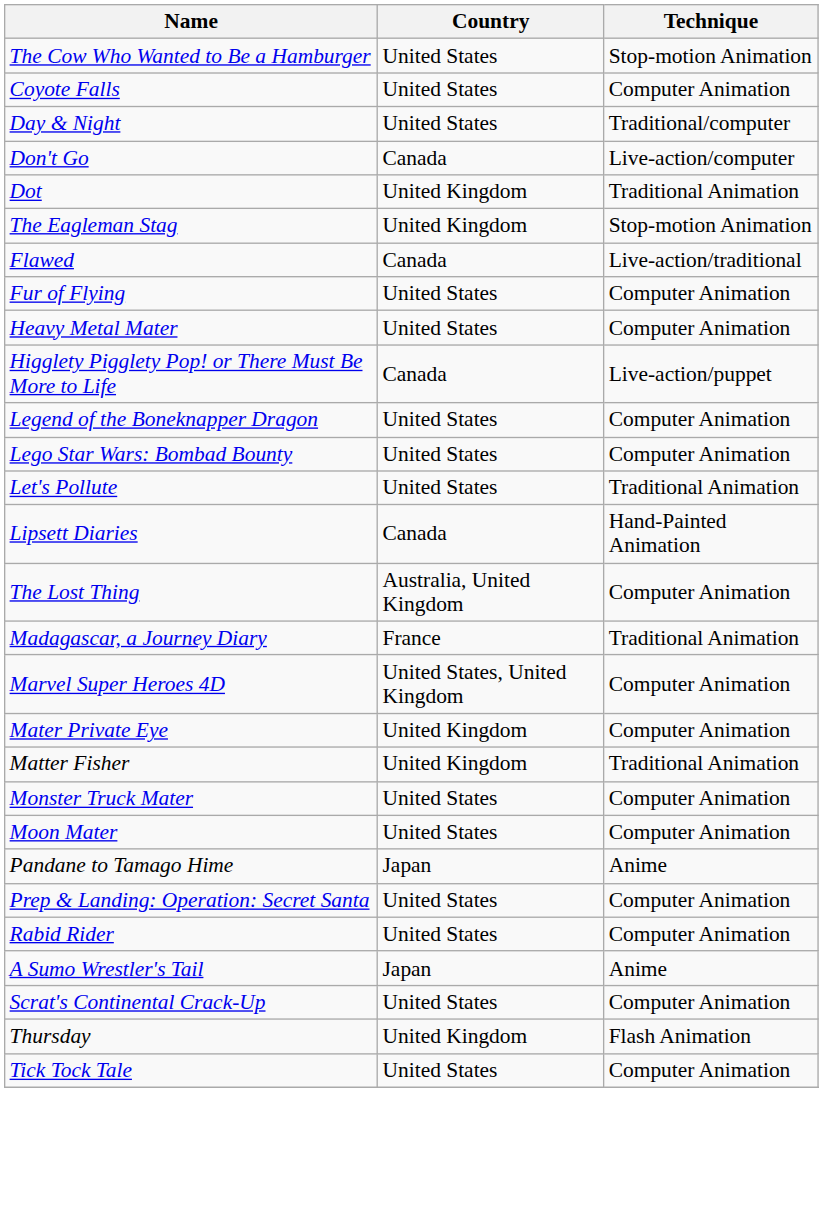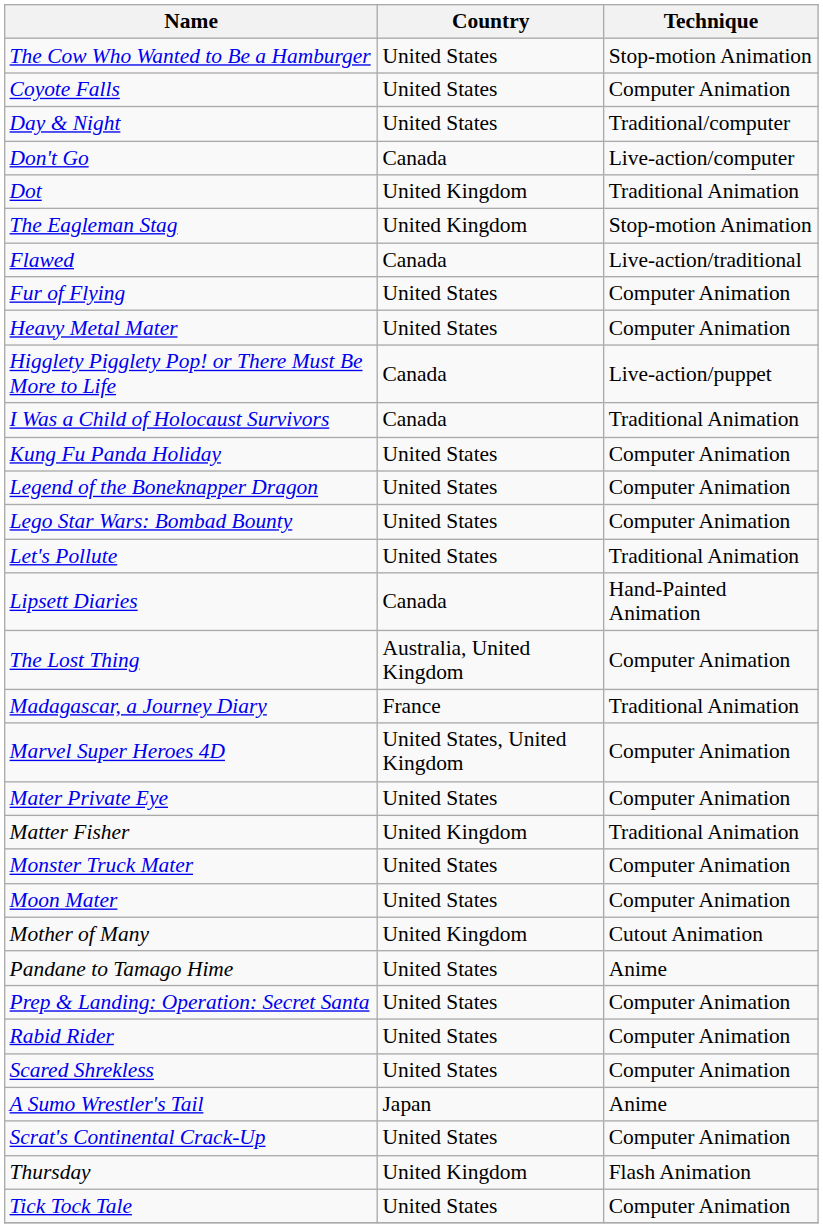+ row: I Was a Child of Holocaust Survivors | Canada | Traditional Animation
+ row: Kung Fu Panda Holiday | United States | Computer Animation
Mater Private Eye | Country: United Kingdom -> United States
+ row: Mother of Many | United Kingdom | Cutout Animation
Pandane to Tamago Hime | Country: Japan -> United States
+ row: Scared Shrekless | United States | Computer Animation
